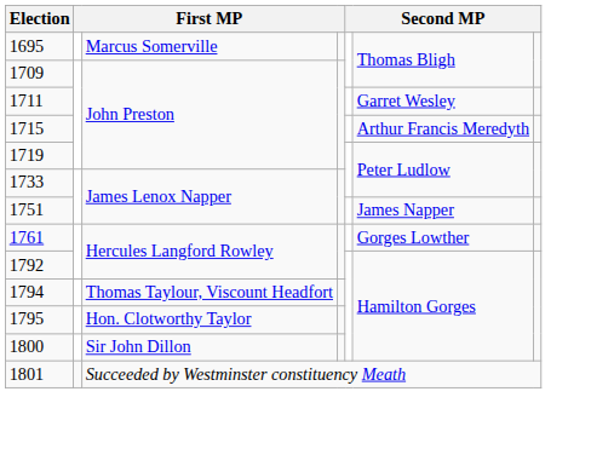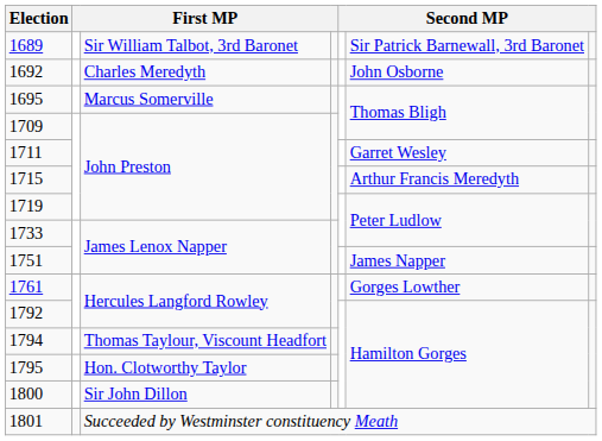+ row: 1689 | Sir William Talbot, 3rd Baronet | Sir Patrick Barnewall, 3rd Baronet
+ row: 1692 | Charles Meredyth | John Osborne
